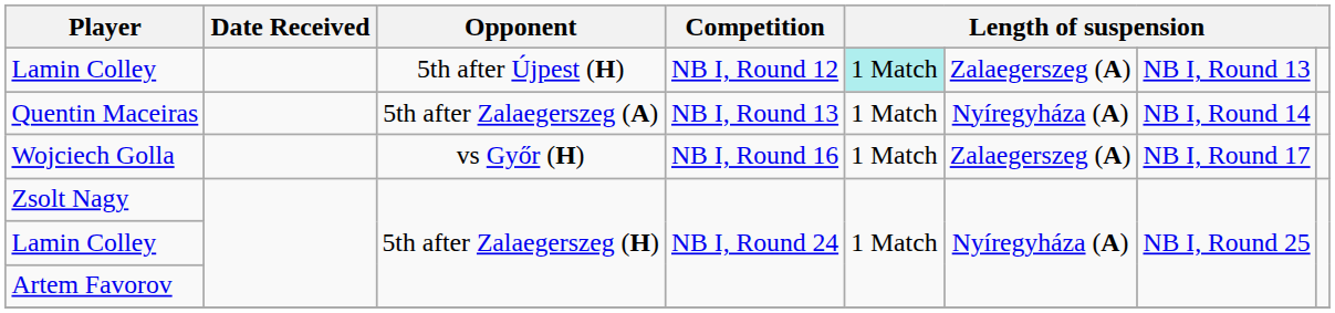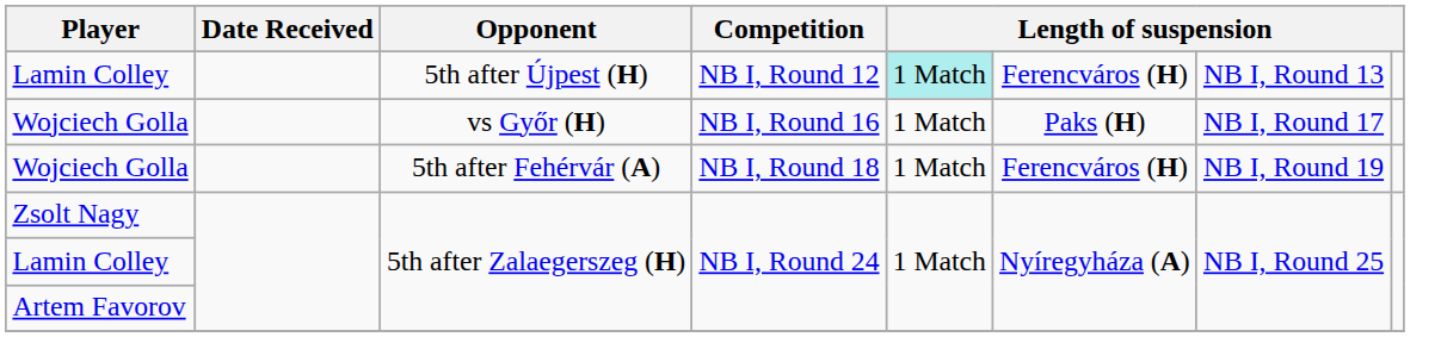Lamin Colley / 5th after Újpest (H) | column 6: Zalaegerszeg (A) -> Ferencváros (H)
- row: Quentin Maceiras | 5th after Zalaegerszeg (A) | NB I, Round 13 | 1 Match | Nyíregyháza (A) | NB I, Round 14
Wojciech Golla / vs Győr (H) | column 6: Zalaegerszeg (A) -> Paks (H)
+ row: Wojciech Golla | 5th after Fehérvár (A) | NB I, Round 18 | 1 Match | Ferencváros (H) | NB I, Round 19
